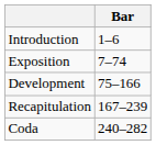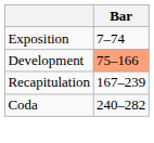- row: Introduction | 1–6
Development | Bar: no background -> lightsalmon background
